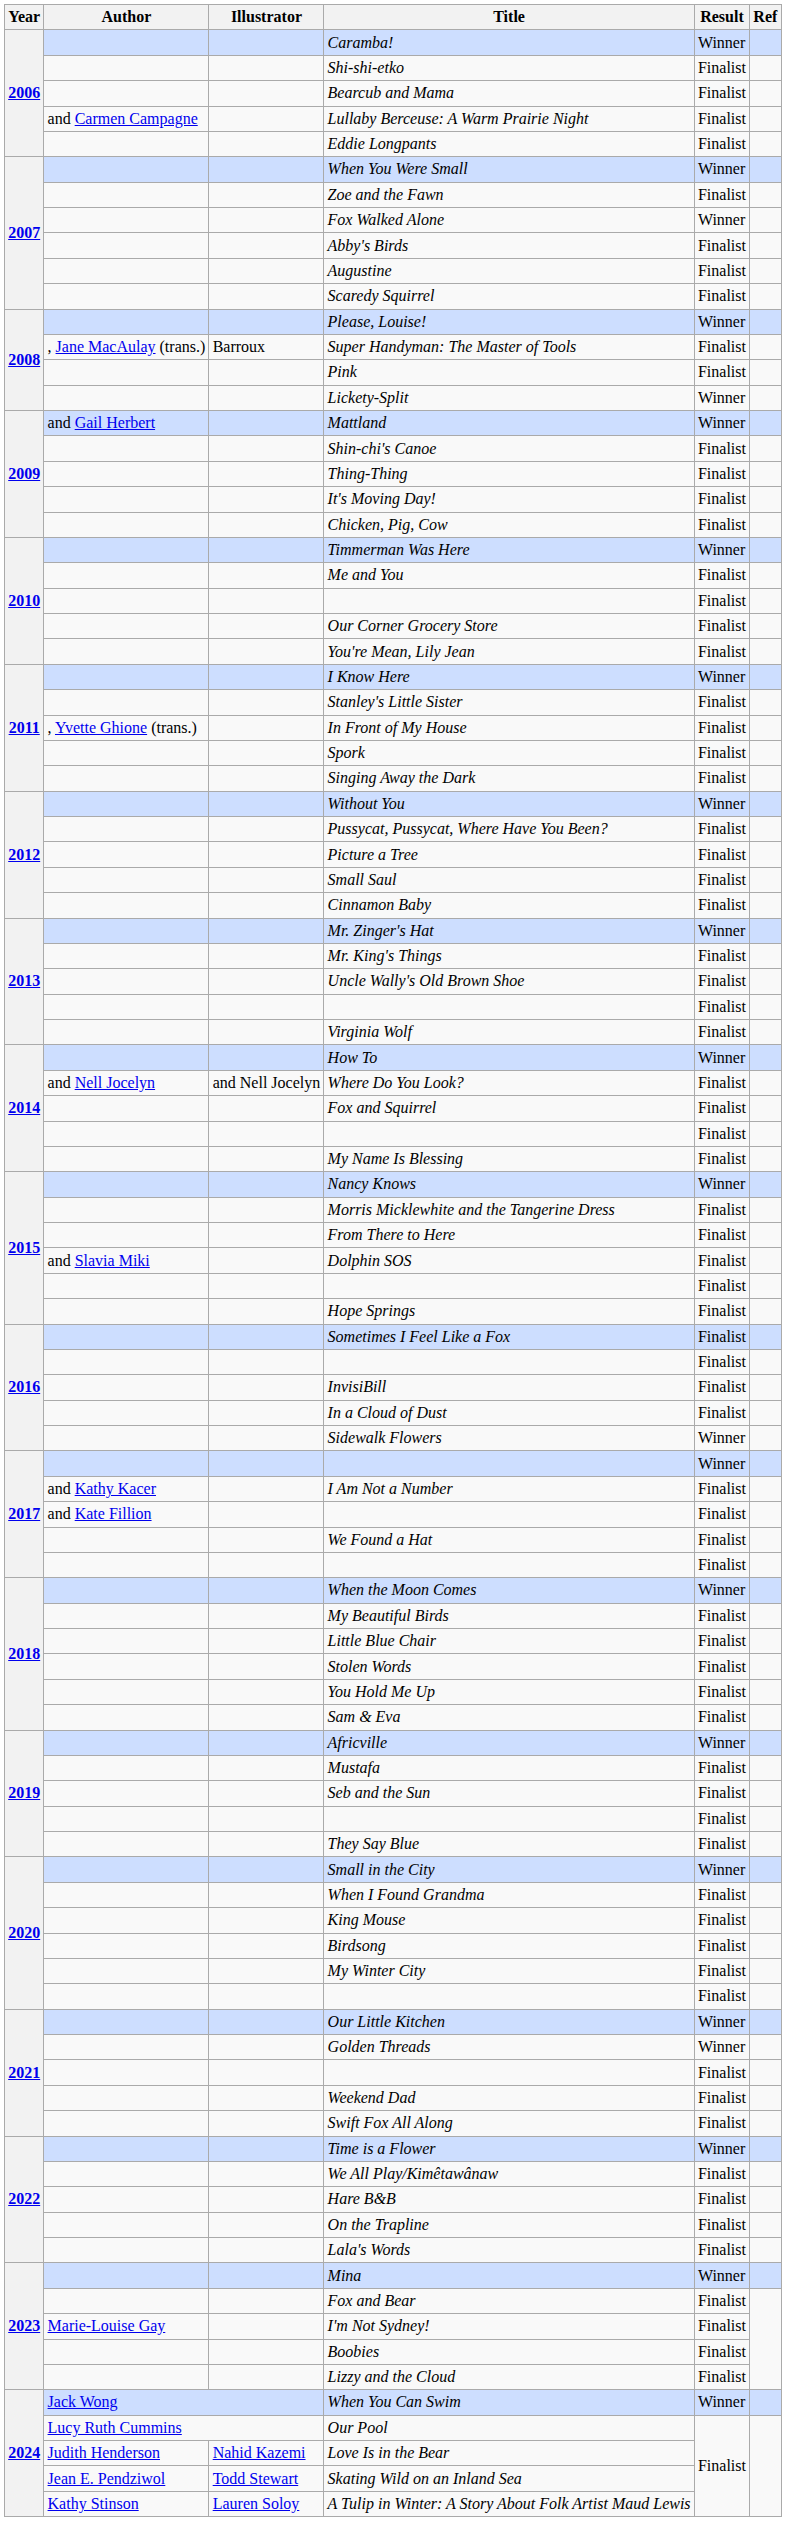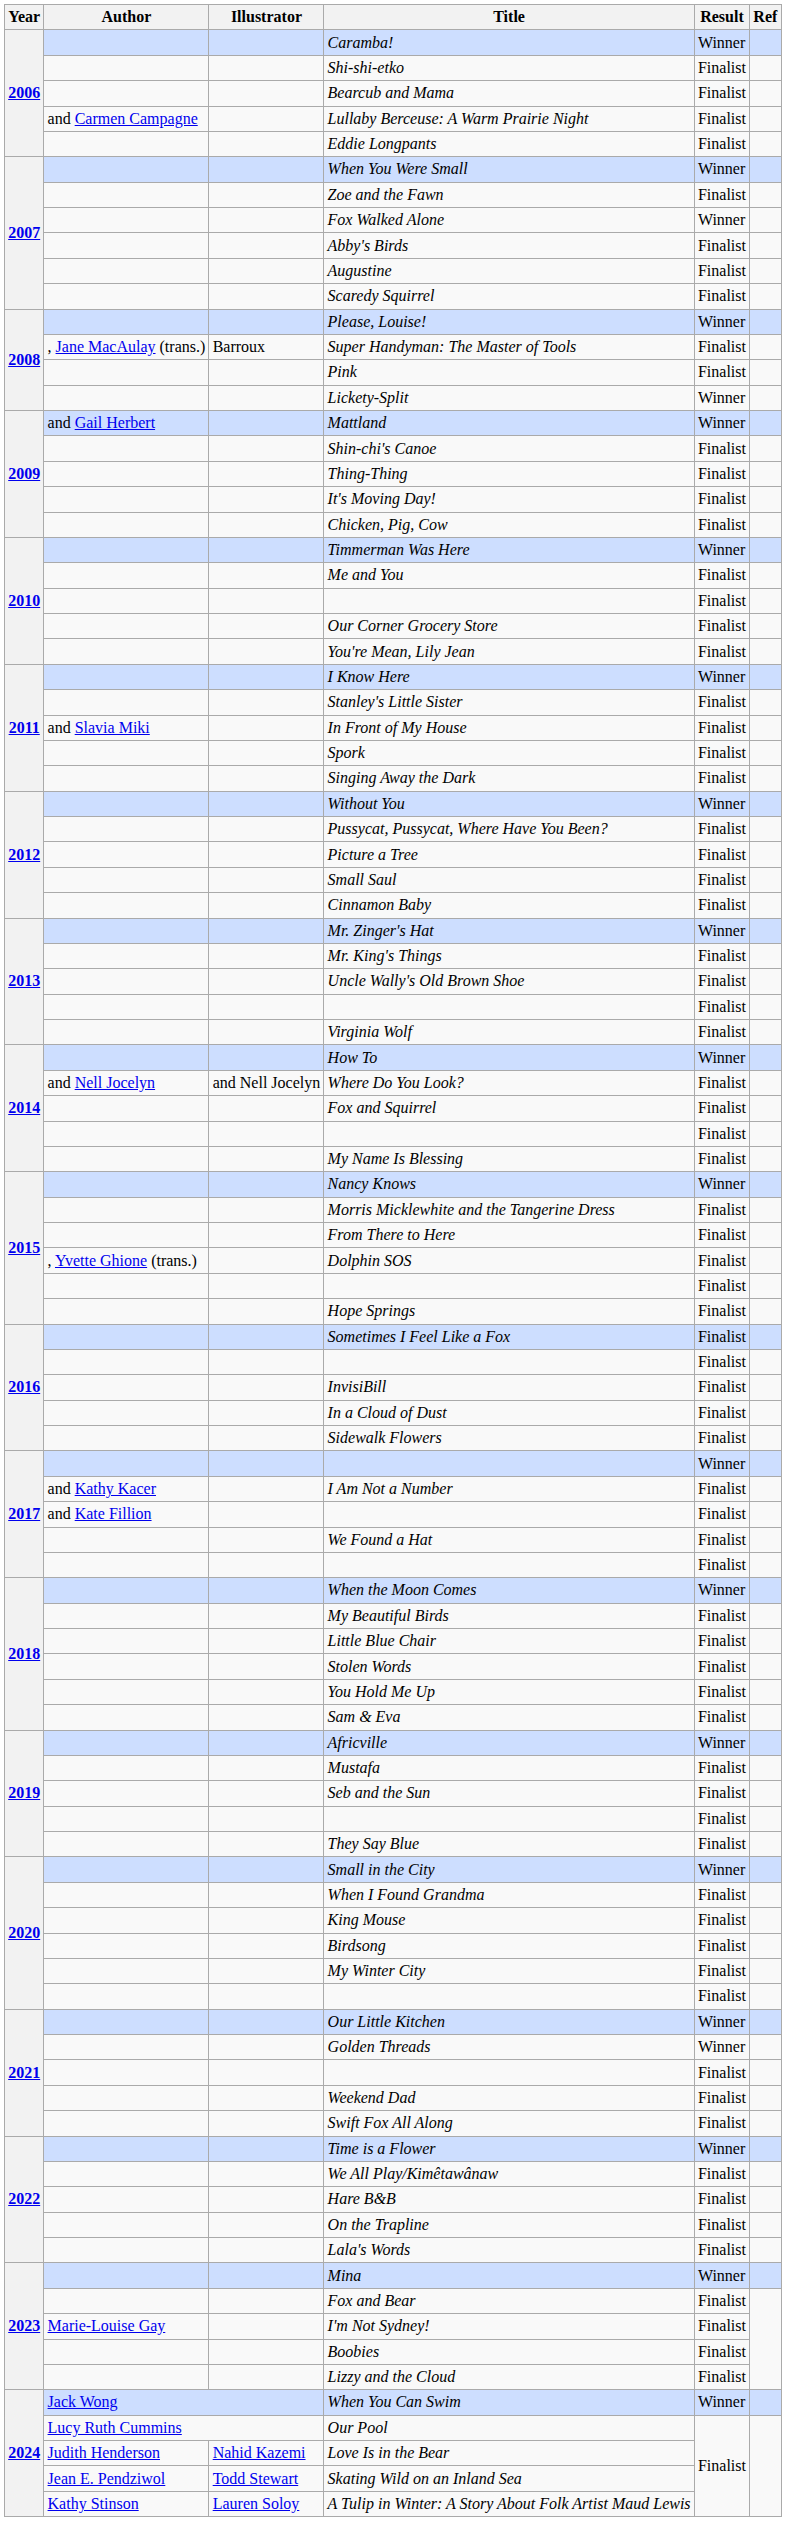In Front of My House | Author: , Yvette Ghione (trans.) -> and Slavia Miki
Dolphin SOS | Author: and Slavia Miki -> , Yvette Ghione (trans.)
Sidewalk Flowers | Result: Winner -> Finalist
